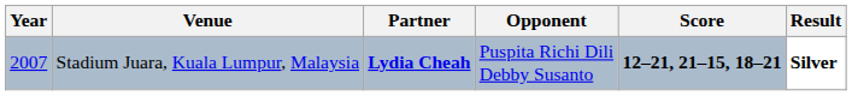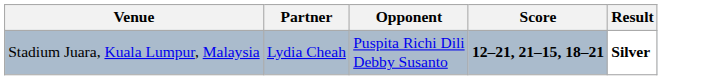- column: Year | 2007
Stadium Juara, Kuala Lumpur, Malaysia | Partner: bold -> normal
